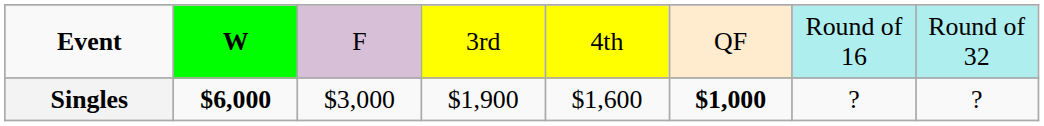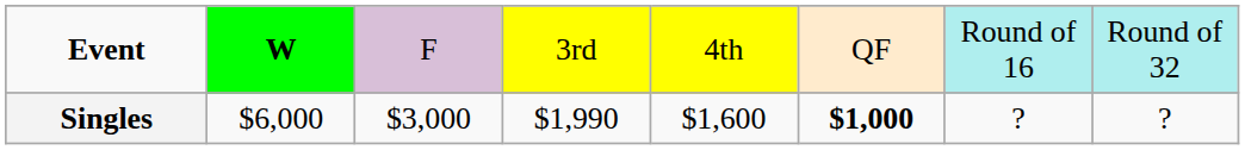Singles | column 2: bold -> normal
Singles | column 4: $1,900 -> $1,990
